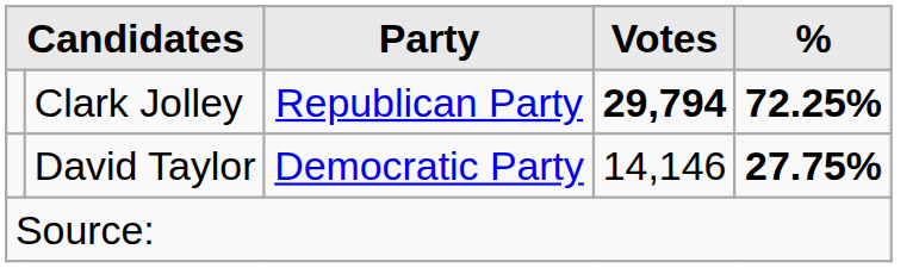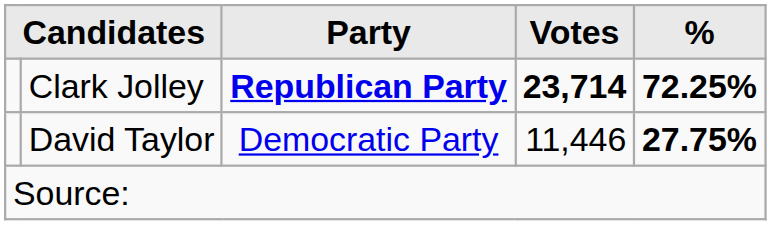Clark Jolley | Party: normal -> bold
Clark Jolley | Votes: 29,794 -> 23,714
David Taylor | Votes: 14,146 -> 11,446
